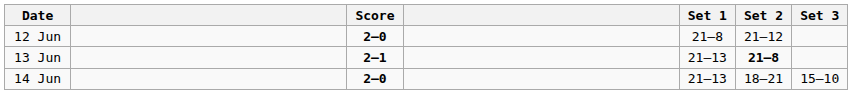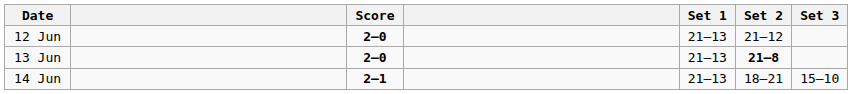12 Jun | Set 1: 21–8 -> 21–13
13 Jun | Score: 2–1 -> 2–0
14 Jun | Score: 2–0 -> 2–1
